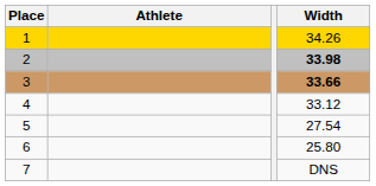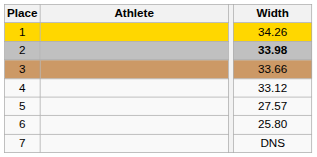3 | Width: bold -> normal
5 | Width: 27.54 -> 27.57
